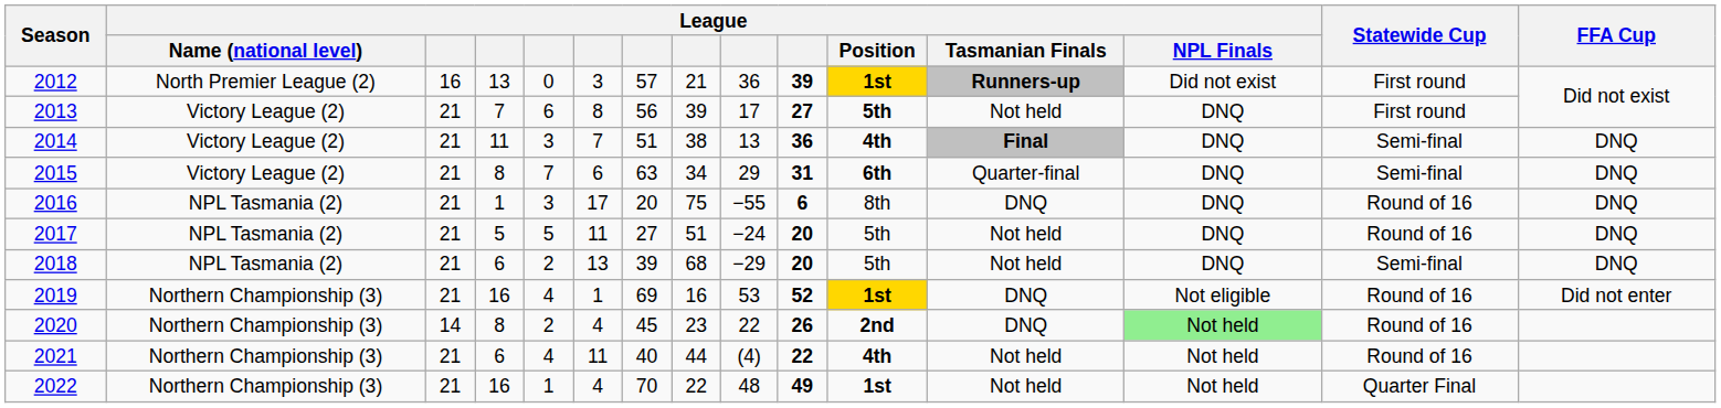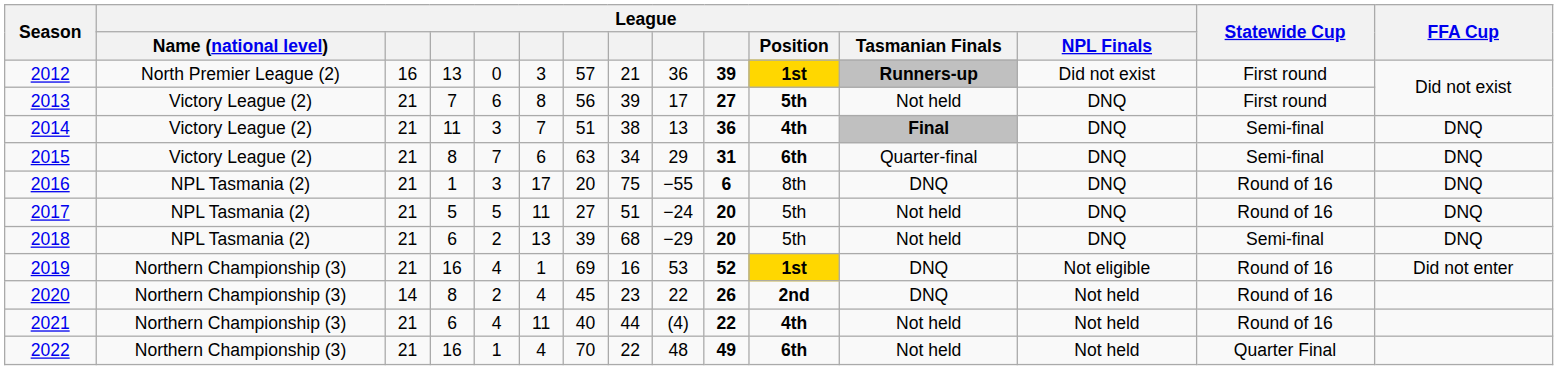2020 | League / NPL Finals: lightgreen background -> no background
2022 | League / Position: 1st -> 6th
